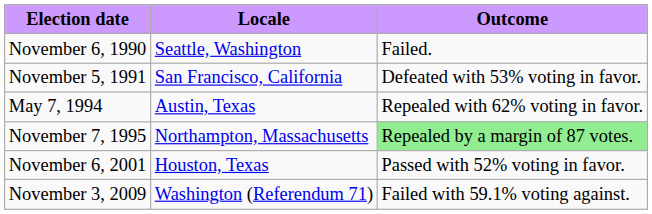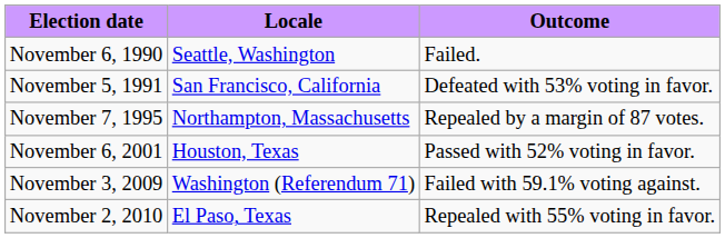- row: May 7, 1994 | Austin, Texas | Repealed with 62% voting in favor.
November 7, 1995 | Outcome: lightgreen background -> no background
+ row: November 2, 2010 | El Paso, Texas | Repealed with 55% voting in favor.
